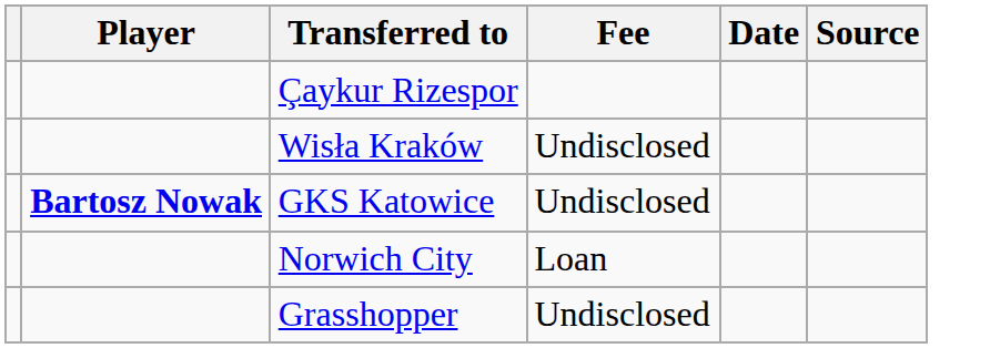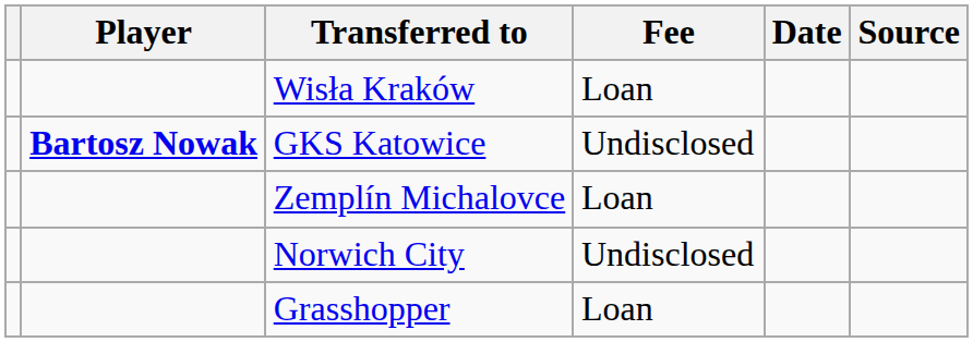- row: Çaykur Rizespor
Wisła Kraków | Fee: Undisclosed -> Loan
+ row: Zemplín Michalovce | Loan
Norwich City | Fee: Loan -> Undisclosed
Grasshopper | Fee: Undisclosed -> Loan
